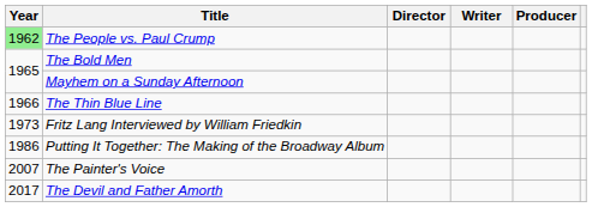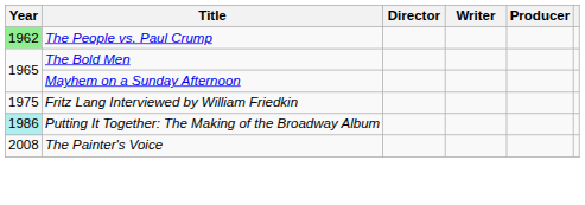- row: 1966 | The Thin Blue Line
Fritz Lang Interviewed by William Friedkin | Year: 1973 -> 1975
Putting It Together: The Making of the Broadway Album | Year: no background -> paleturquoise background
The Painter's Voice | Year: 2007 -> 2008
- row: 2017 | The Devil and Father Amorth
